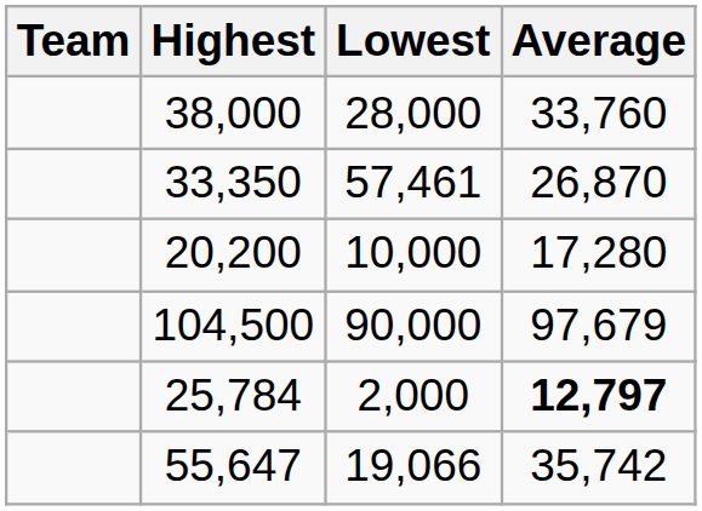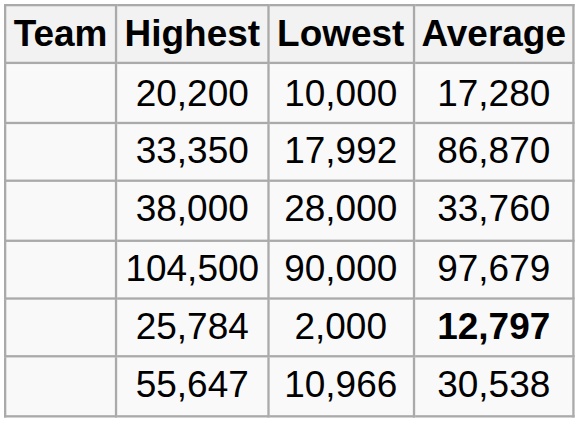rows swapped: 20,200 <-> 38,000
33,350 | Lowest: 57,461 -> 17,992
33,350 | Average: 26,870 -> 86,870
55,647 | Lowest: 19,066 -> 10,966
55,647 | Average: 35,742 -> 30,538
